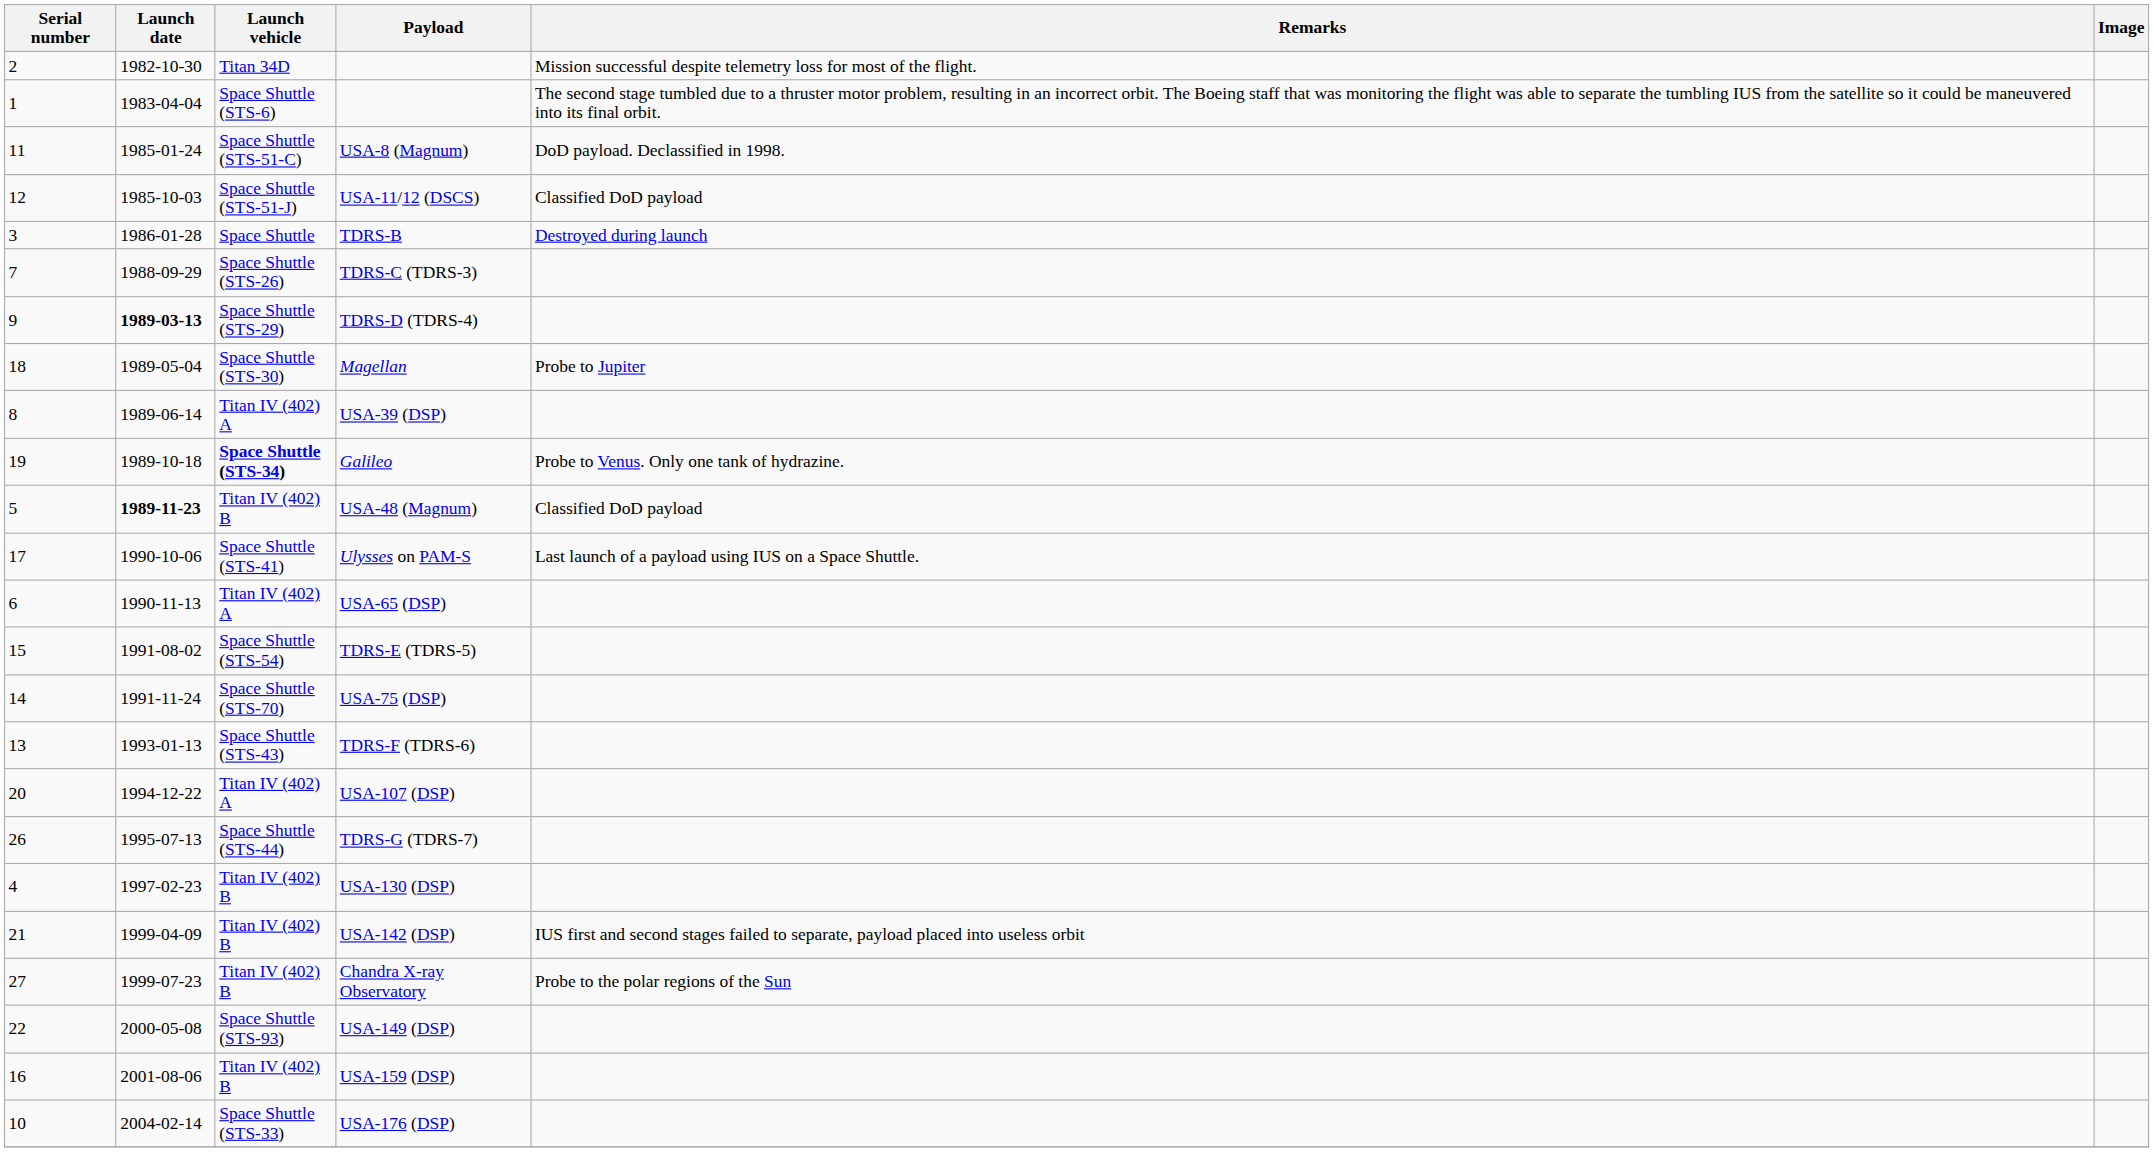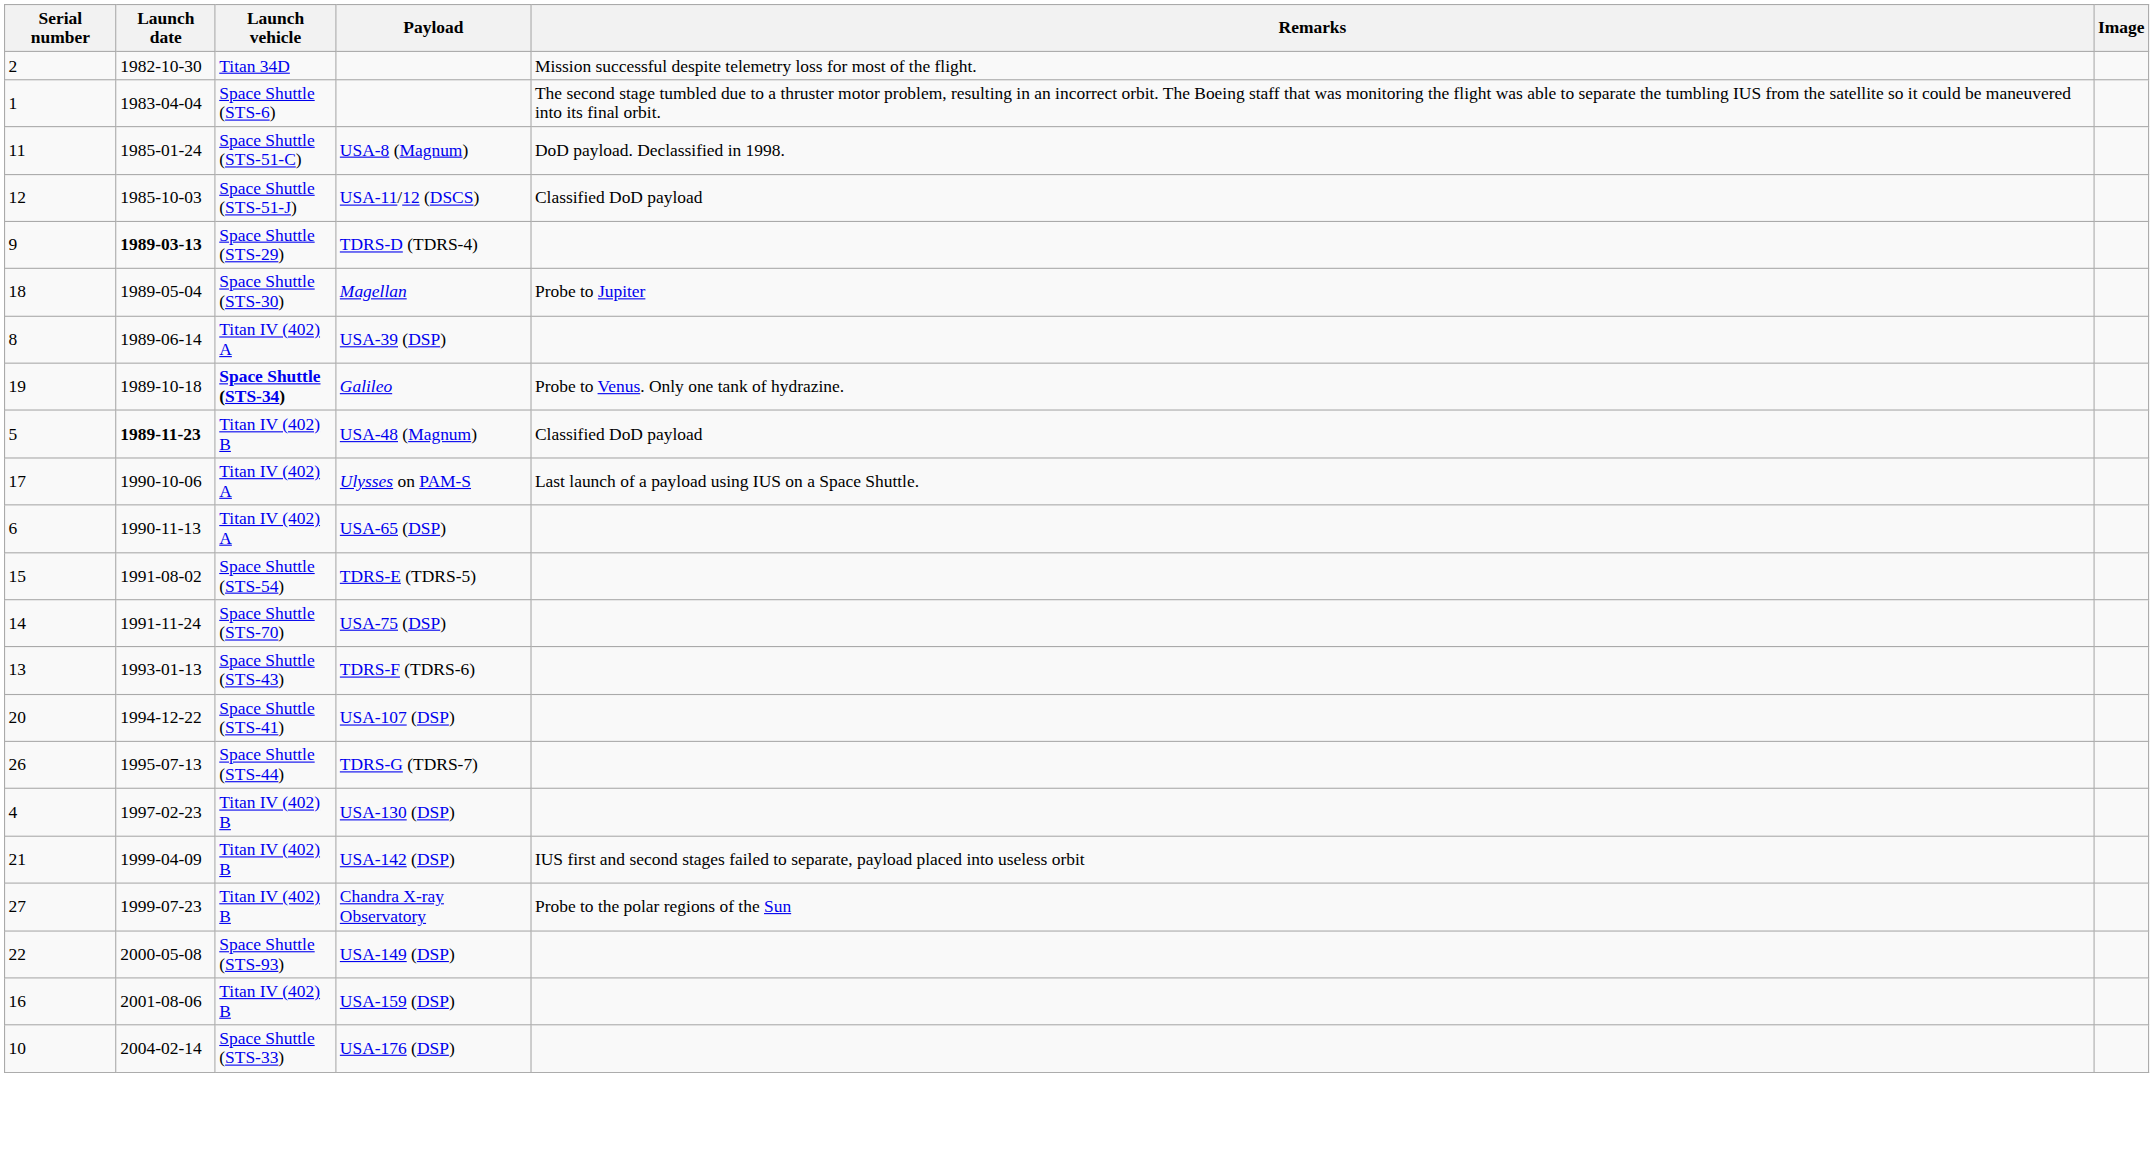- row: 3 | 1986-01-28 | Space Shuttle | TDRS-B | Destroyed during launch
- row: 7 | 1988-09-29 | Space Shuttle (STS-26) | TDRS-C (TDRS-3)
Ulysses on PAM-S | Launch vehicle: Space Shuttle (STS-41) -> Titan IV (402) A
USA-107 (DSP) | Launch vehicle: Titan IV (402) A -> Space Shuttle (STS-41)
